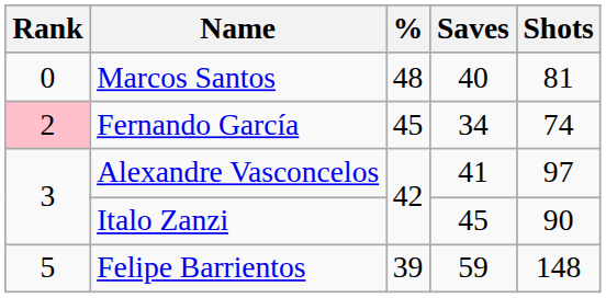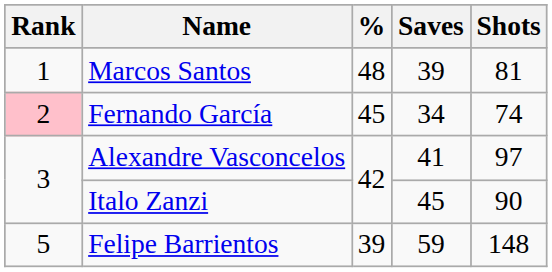Marcos Santos | Rank: 0 -> 1
Marcos Santos | Saves: 40 -> 39
